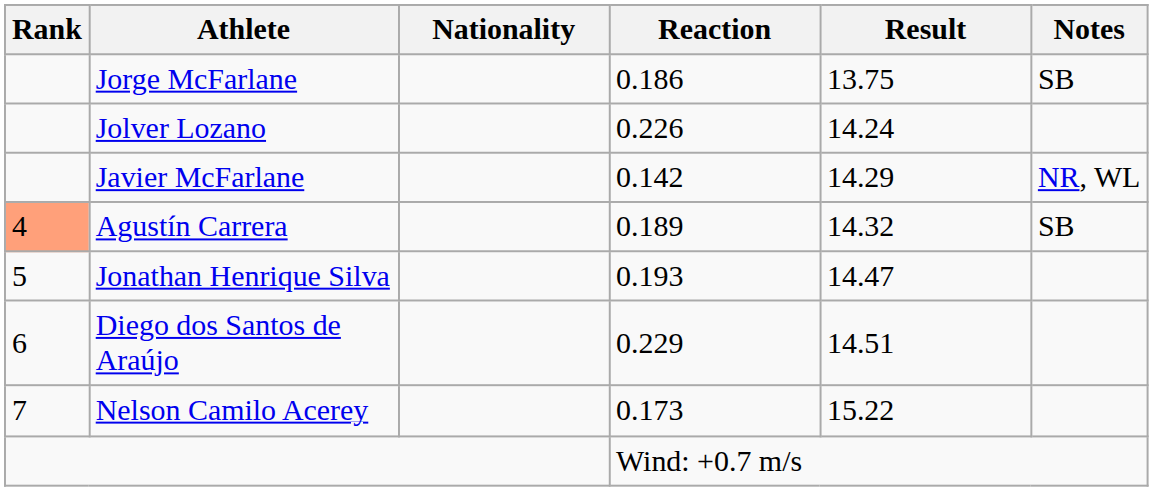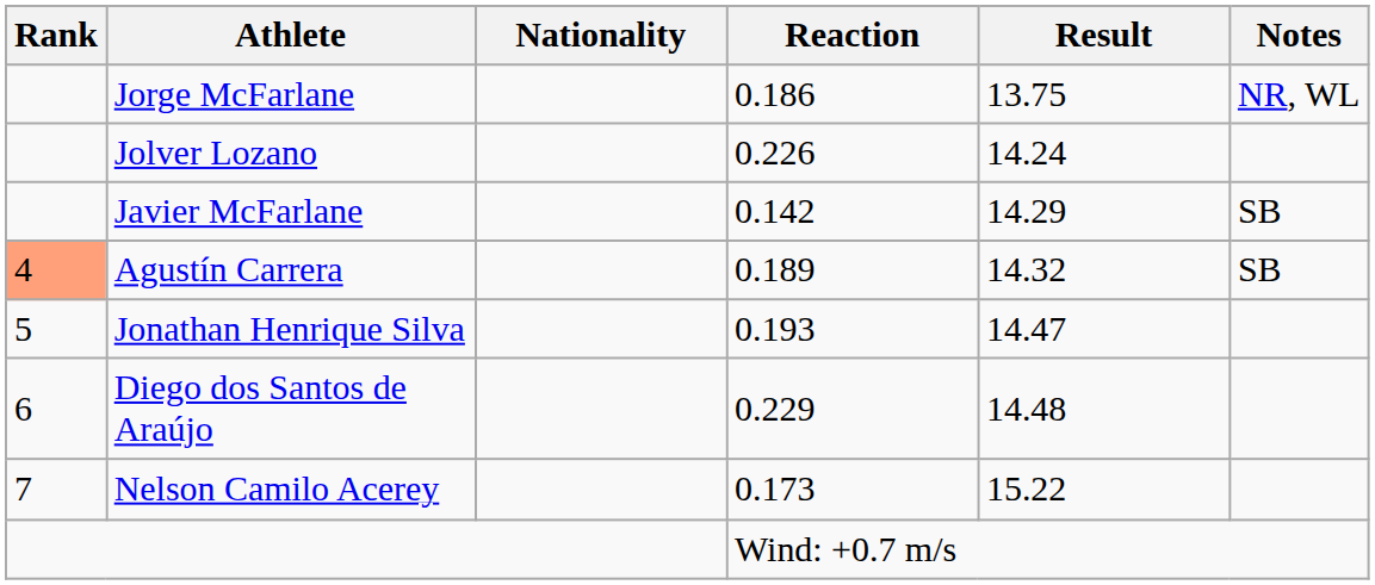Jorge McFarlane | Notes: SB -> NR, WL
Javier McFarlane | Notes: NR, WL -> SB
Diego dos Santos de Araújo | Result: 14.51 -> 14.48
